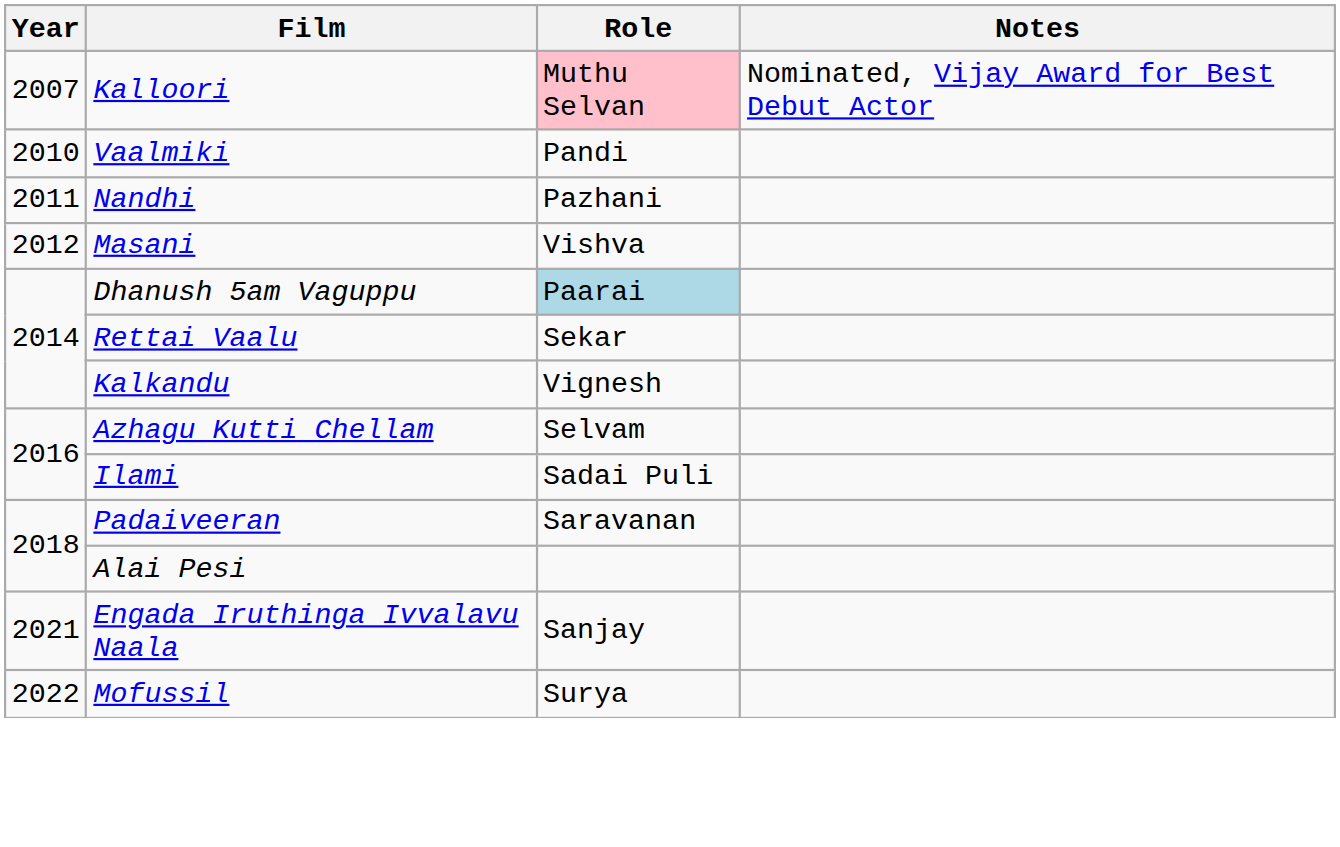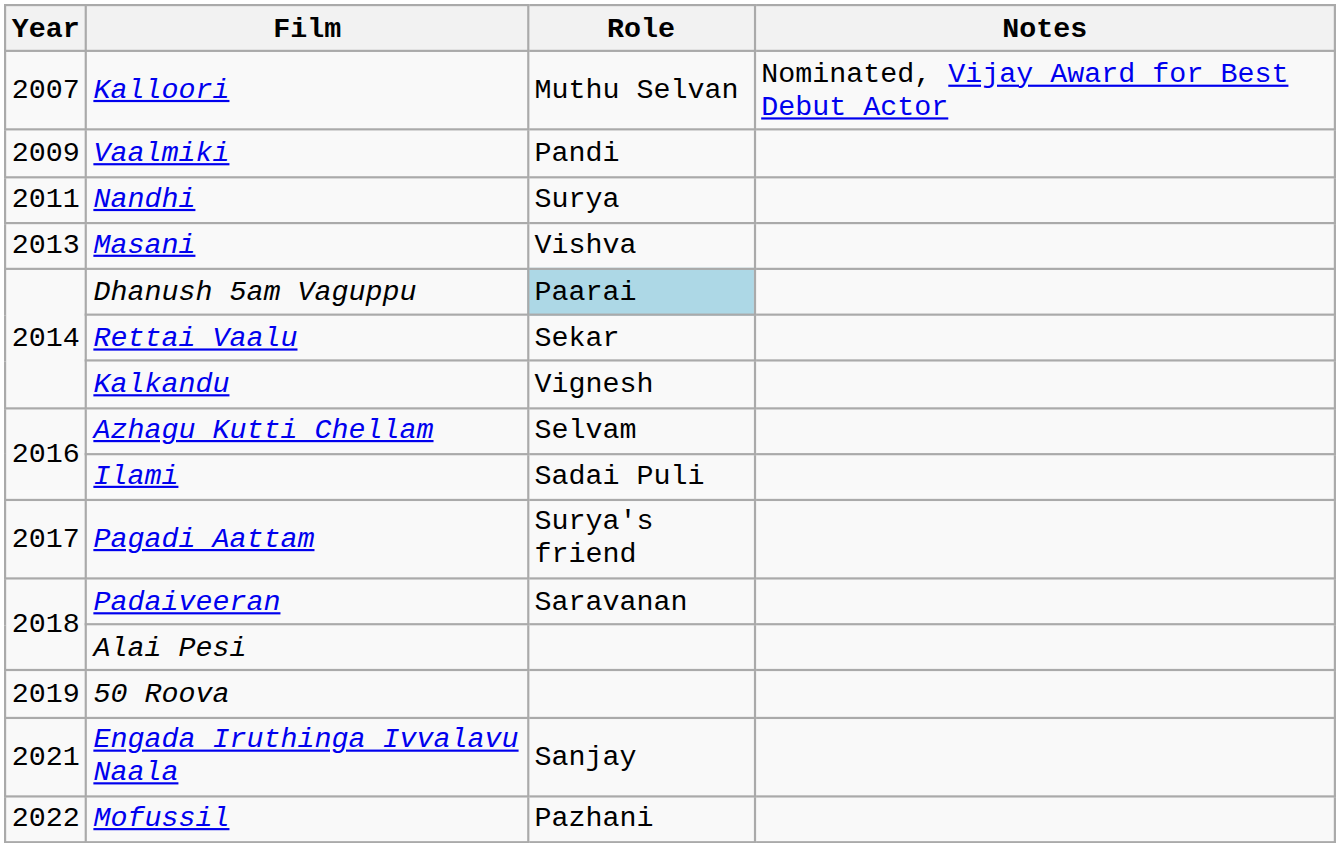Kalloori | Role: pink background -> no background
Vaalmiki | Year: 2010 -> 2009
Nandhi | Role: Pazhani -> Surya
Masani | Year: 2012 -> 2013
+ row: 2017 | Pagadi Aattam | Surya's friend
+ row: 2019 | 50 Roova
Mofussil | Role: Surya -> Pazhani
